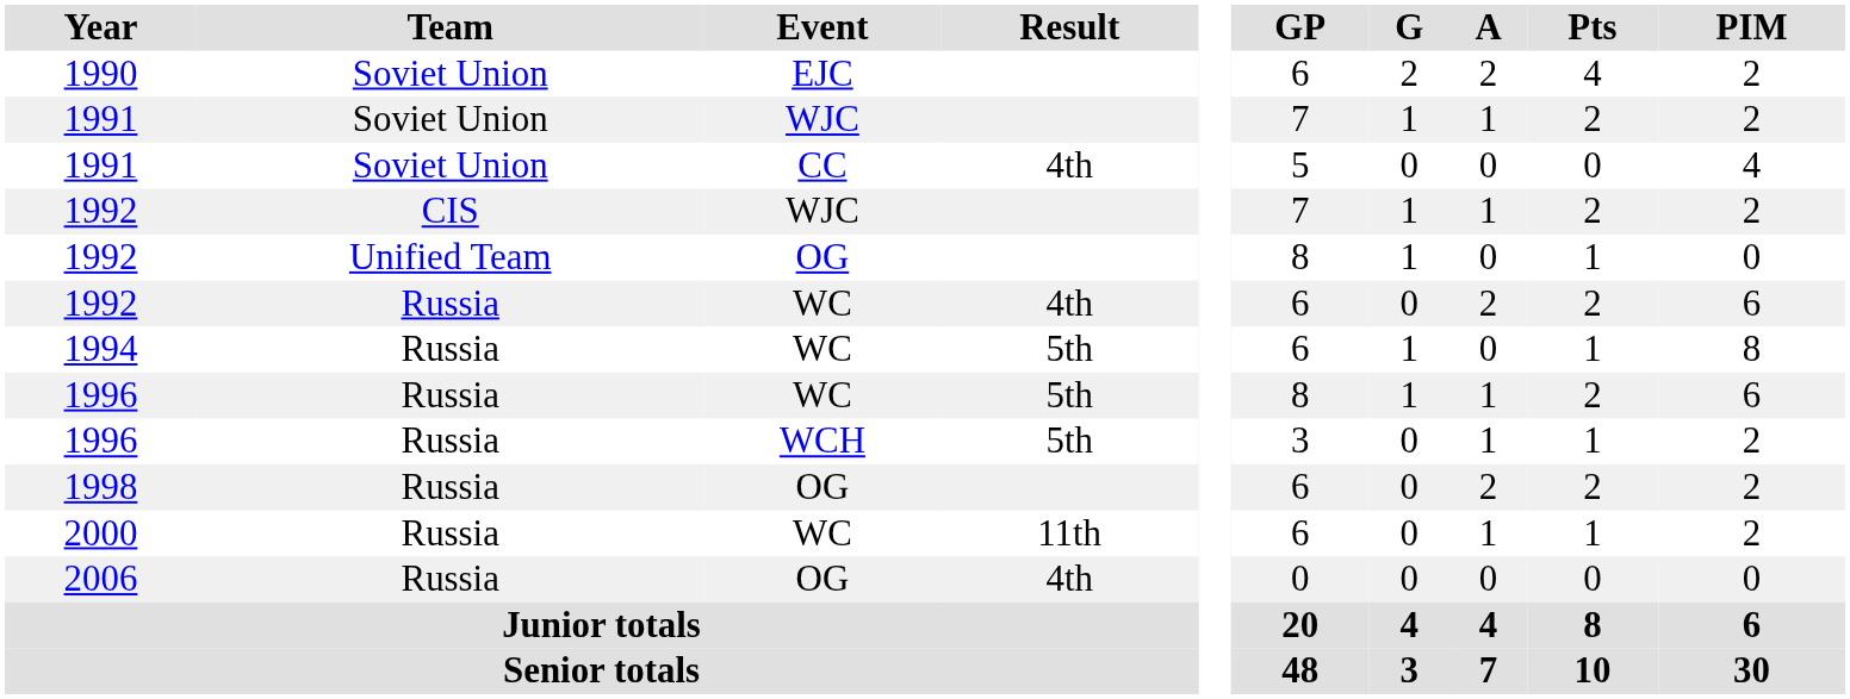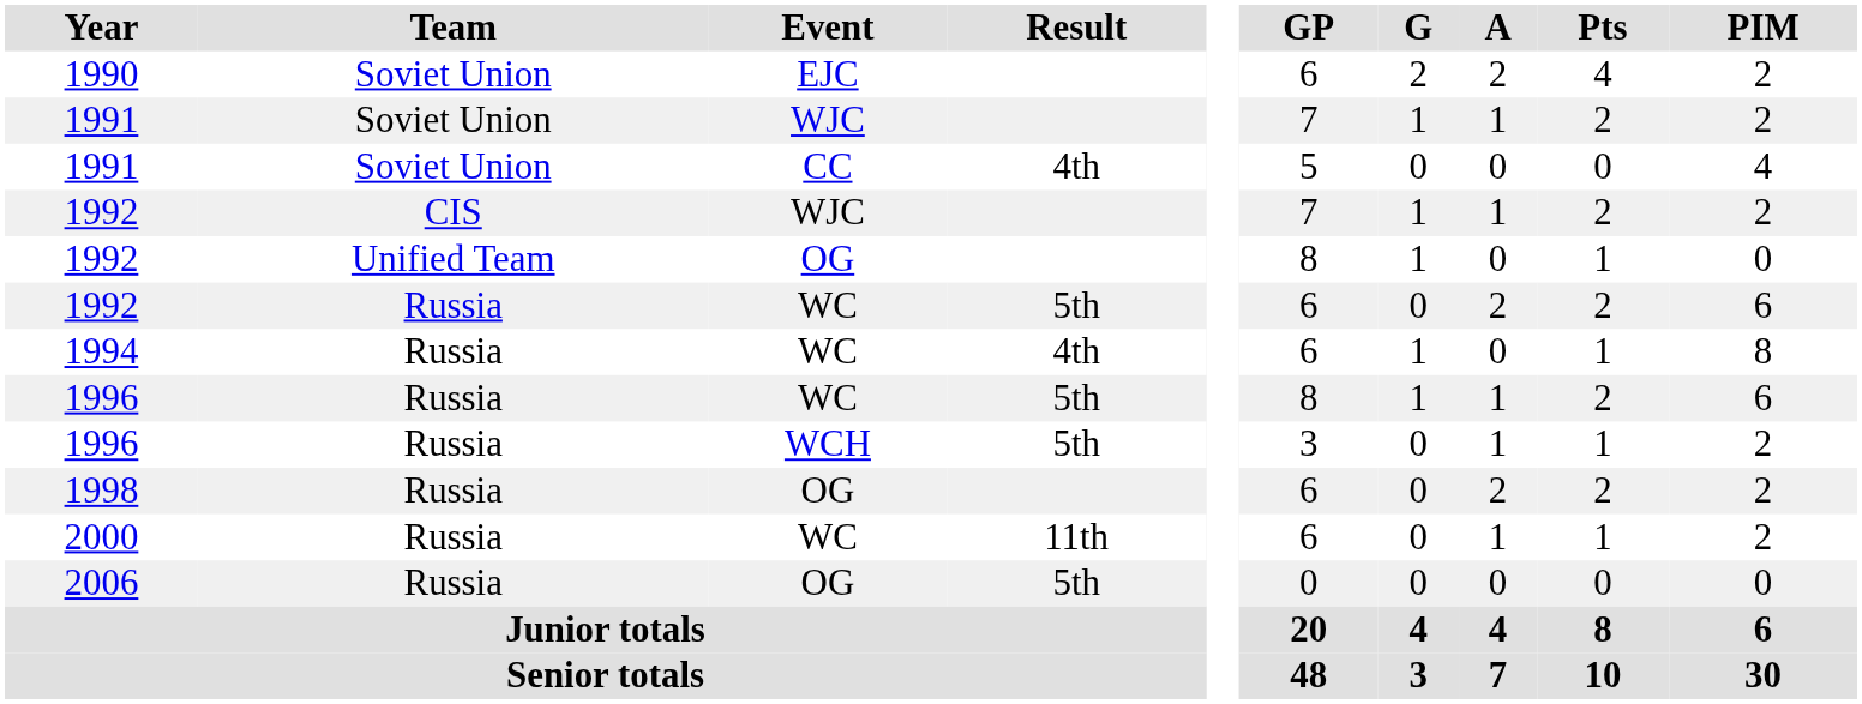1992 / WC | Result: 4th -> 5th
1994 | Result: 5th -> 4th
2006 | Result: 4th -> 5th
